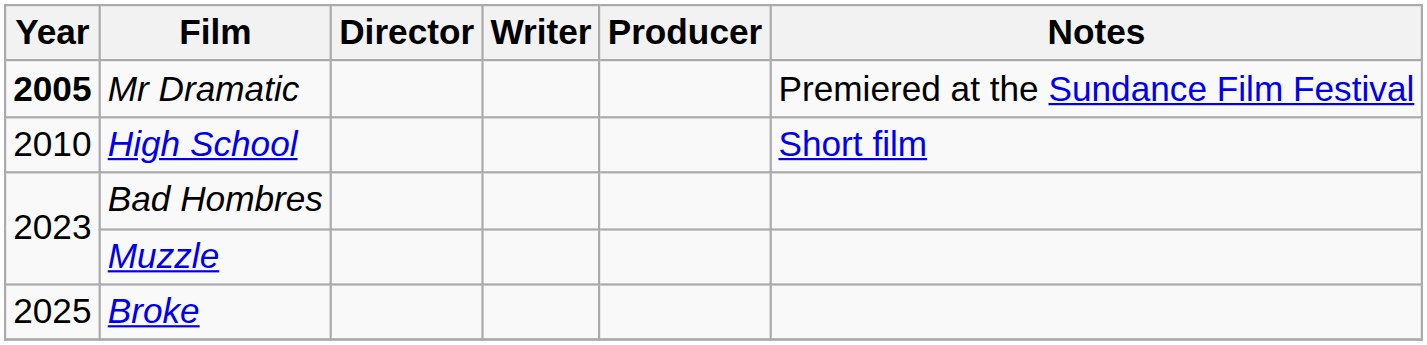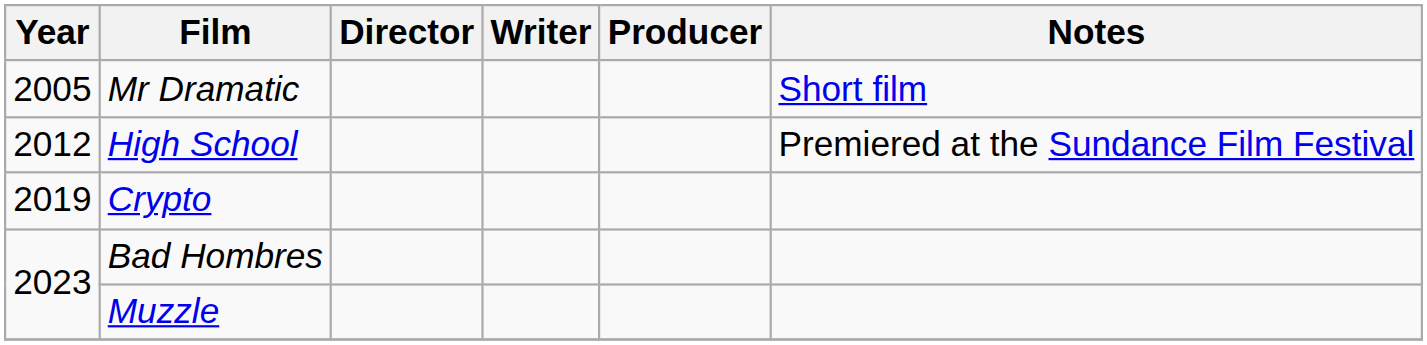Mr Dramatic | Year: bold -> normal
Mr Dramatic | Notes: Premiered at the Sundance Film Festival -> Short film
High School | Year: 2010 -> 2012
High School | Notes: Short film -> Premiered at the Sundance Film Festival
+ row: 2019 | Crypto
- row: 2025 | Broke
